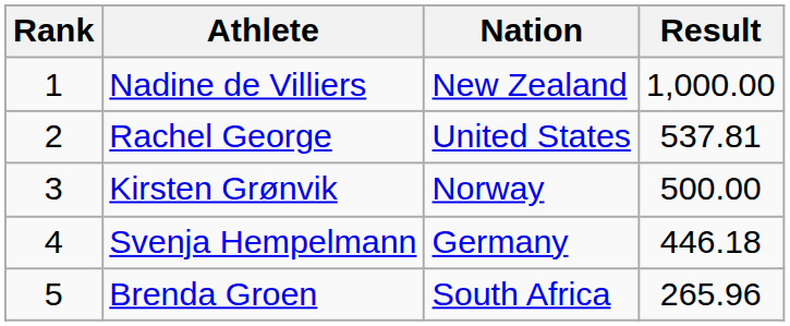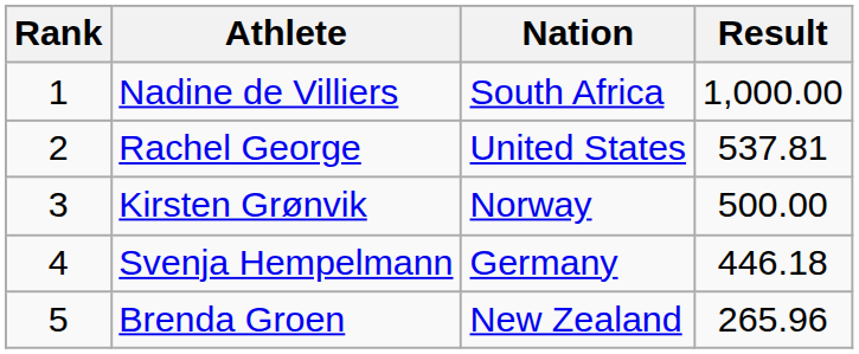Nadine de Villiers | Nation: New Zealand -> South Africa
Brenda Groen | Nation: South Africa -> New Zealand
